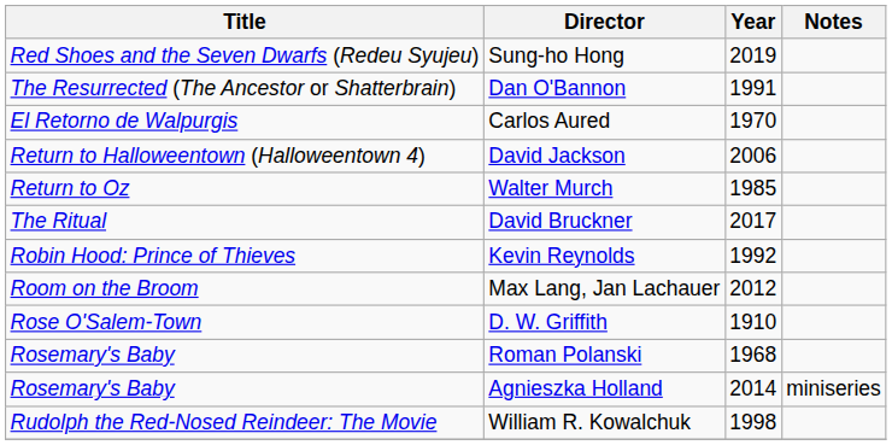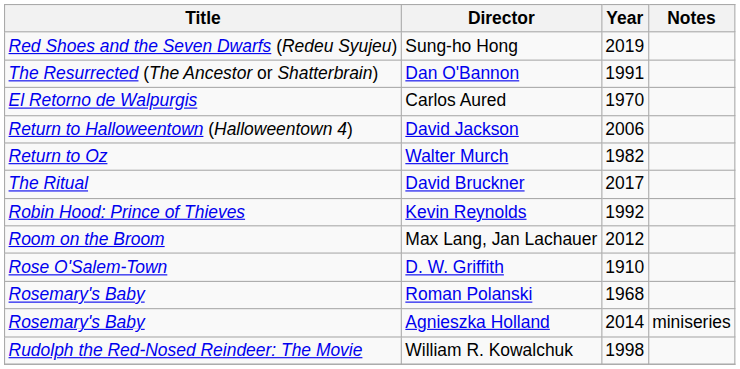Walter Murch | Year: 1985 -> 1982
